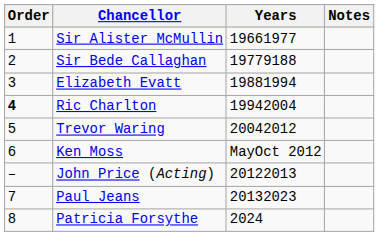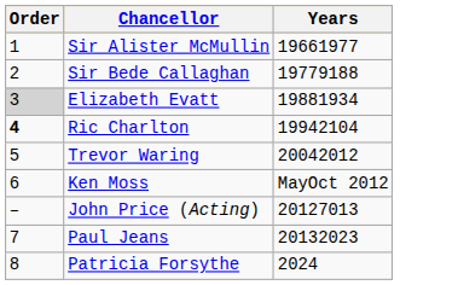- column: Notes
Elizabeth Evatt | Order: no background -> lightgrey background
Elizabeth Evatt | Years: 19881994 -> 19881934
Ric Charlton | Years: 19942004 -> 19942104
John Price (Acting) | Years: 20122013 -> 20127013
